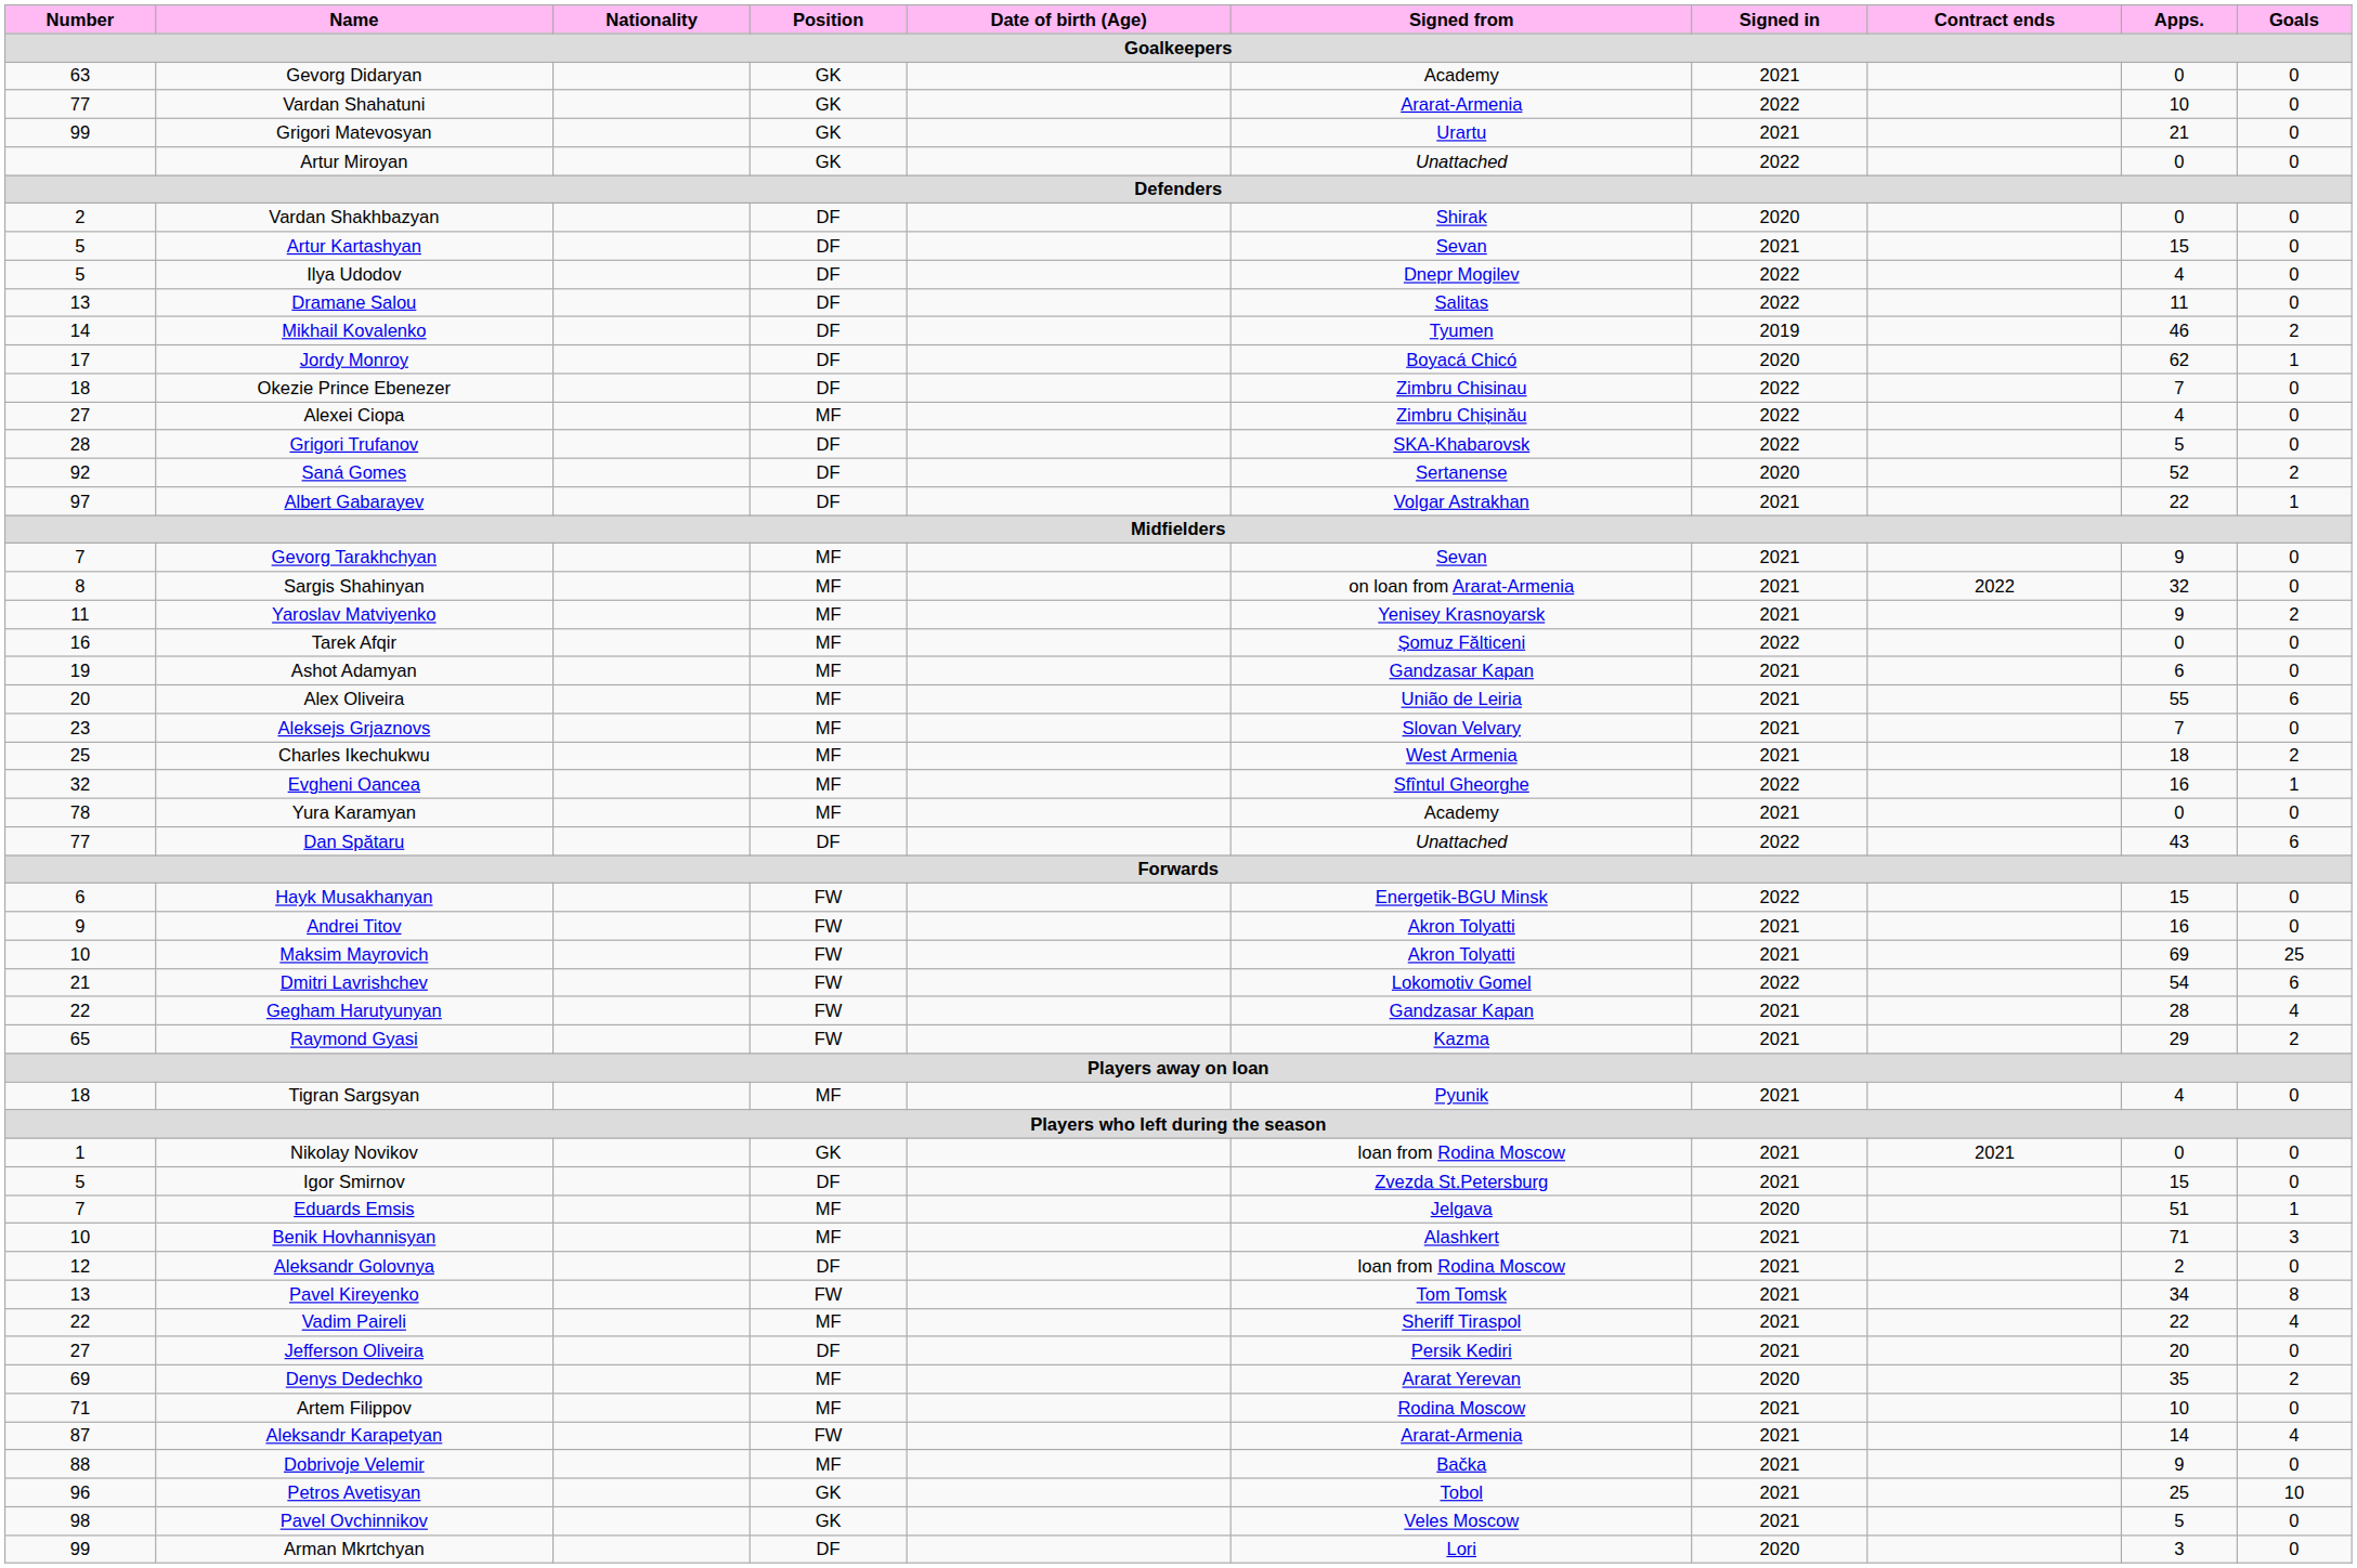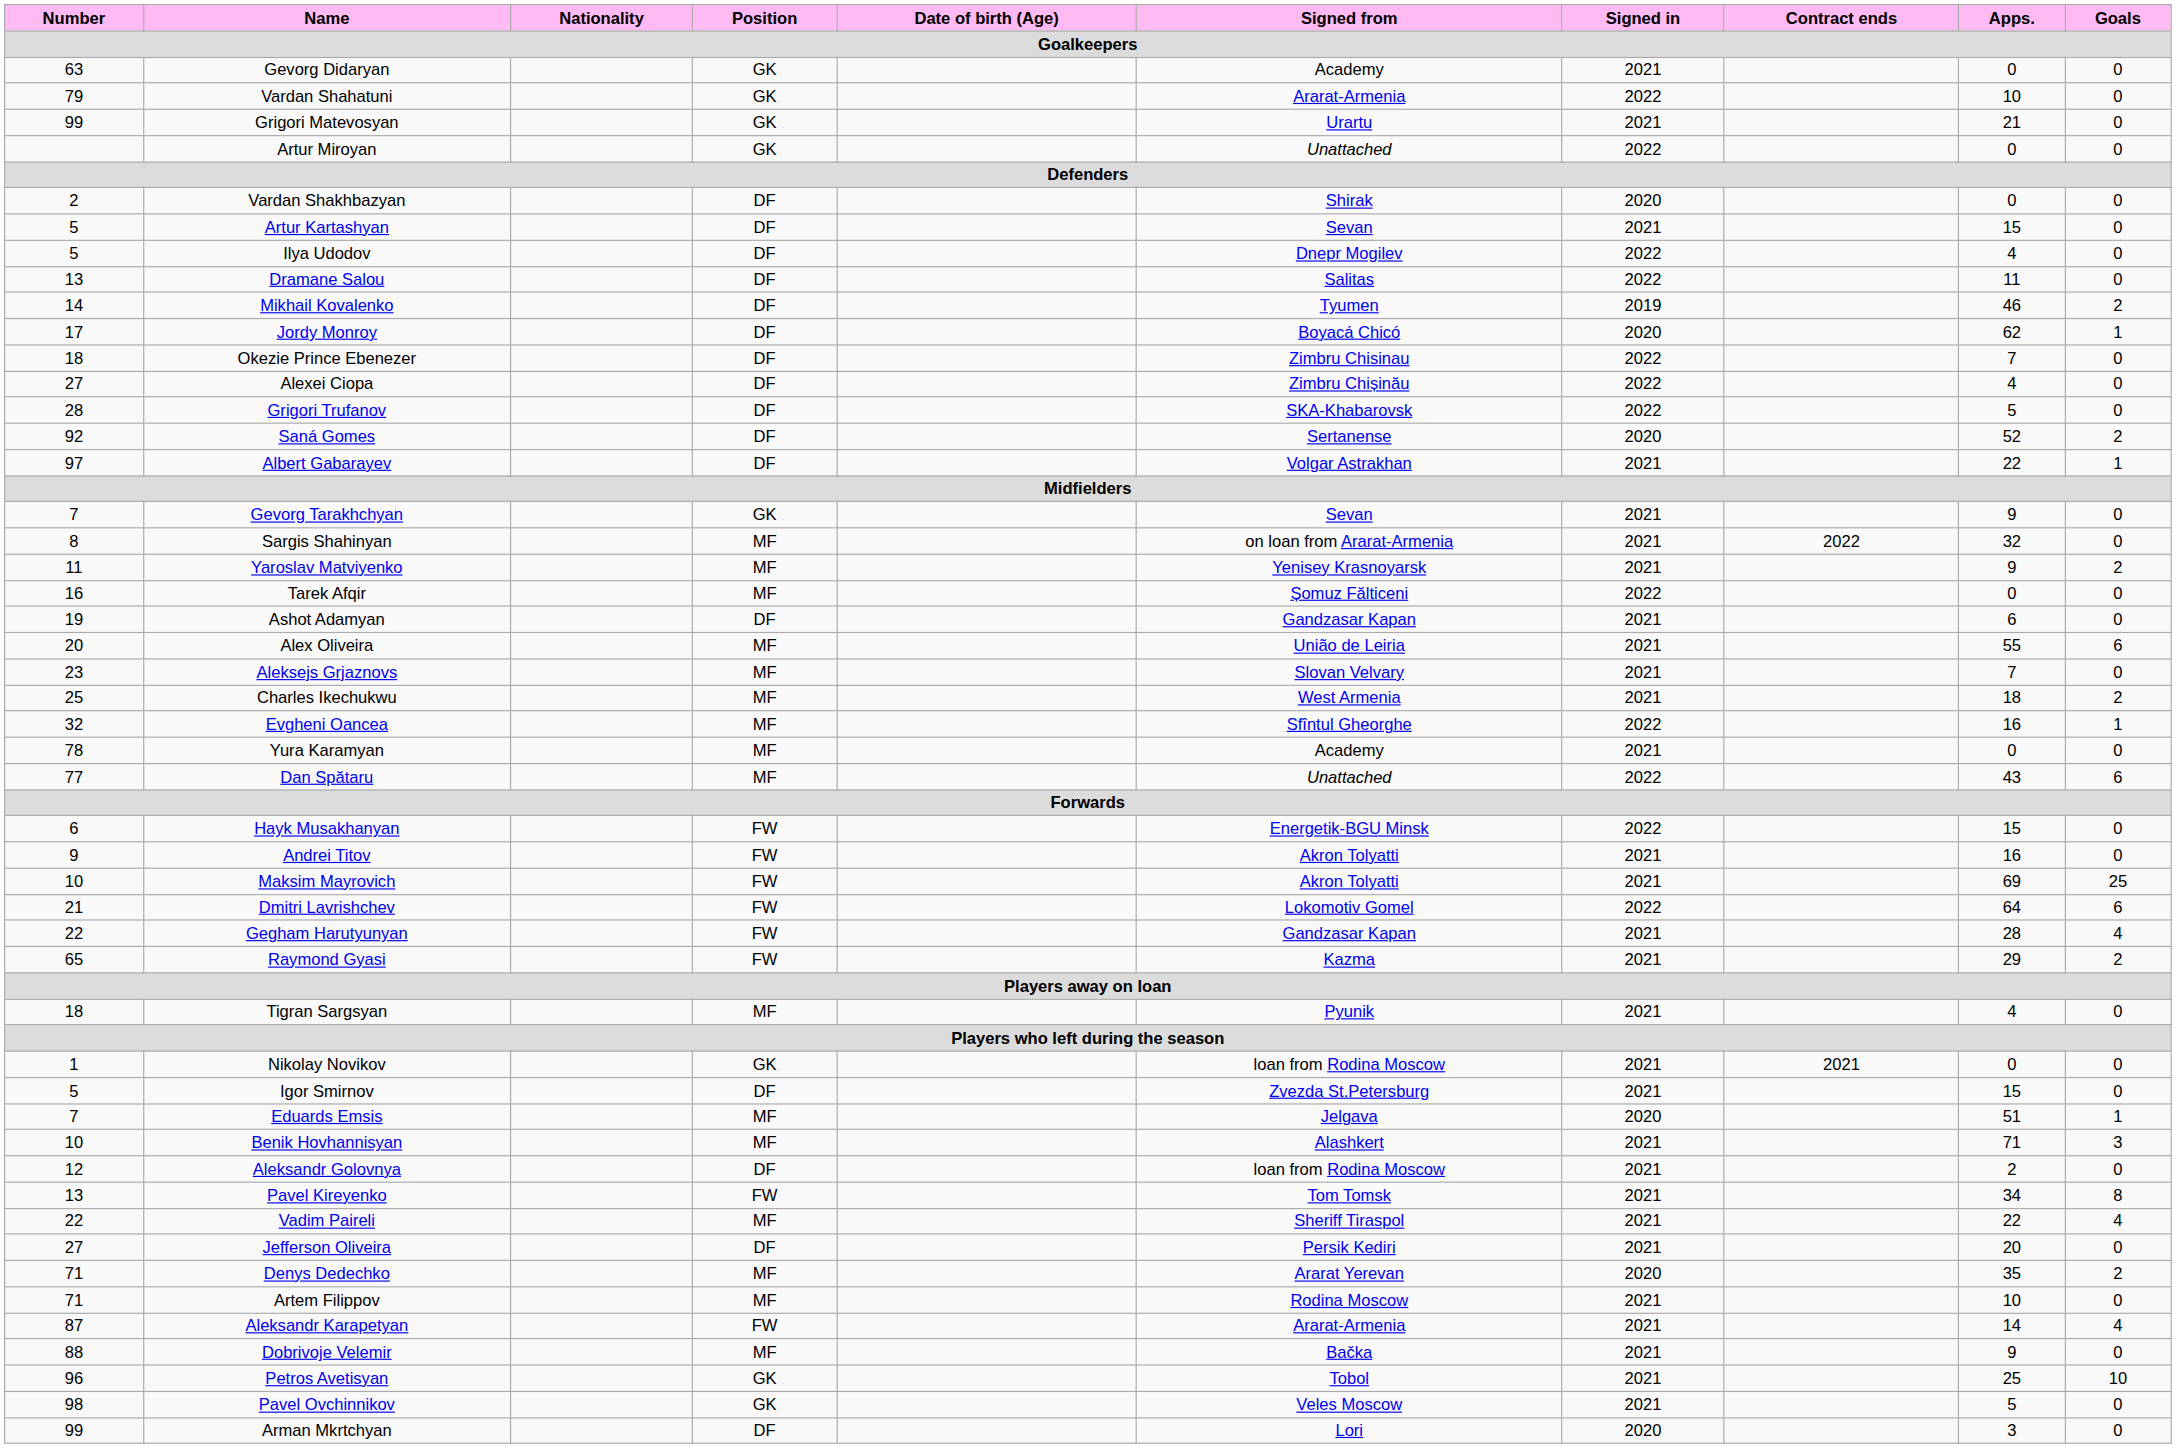Vardan Shahatuni | Number: 77 -> 79
Alexei Ciopa | Position: MF -> DF
Gevorg Tarakhchyan | Position: MF -> GK
Ashot Adamyan | Position: MF -> DF
Dan Spătaru | Position: DF -> MF
Dmitri Lavrishchev | Apps.: 54 -> 64
Denys Dedechko | Number: 69 -> 71
